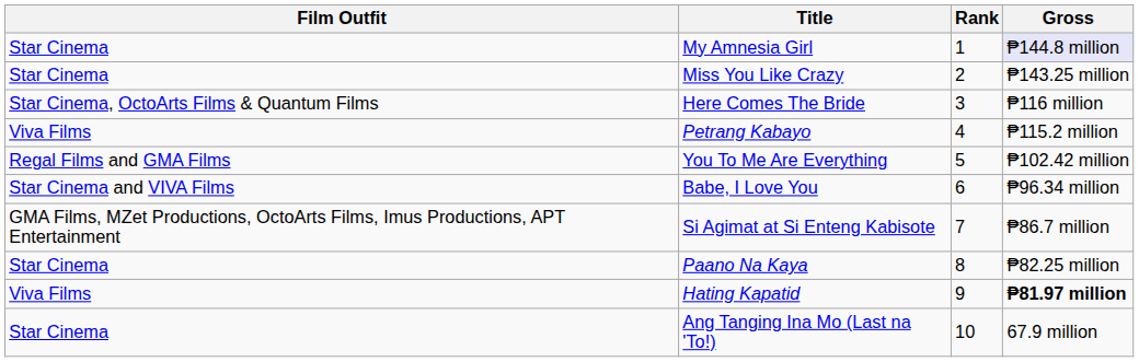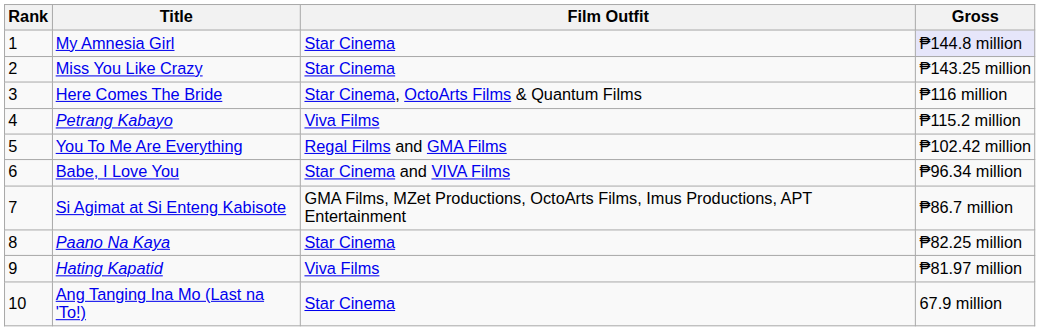columns swapped: Rank <-> Film Outfit
Hating Kapatid | Gross: bold -> normal
